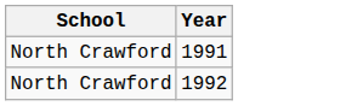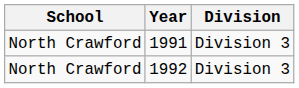+ column: Division | Division 3 | Division 3
